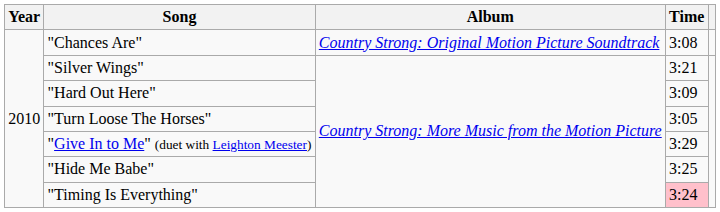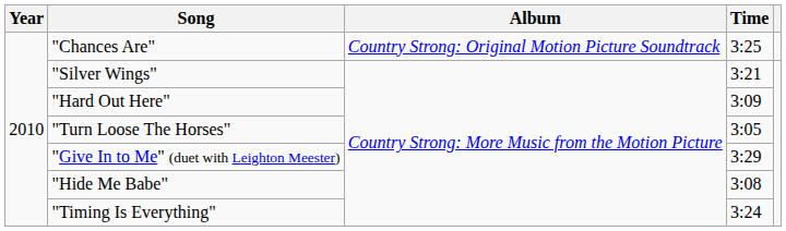"Chances Are" | Time: 3:08 -> 3:25
"Hide Me Babe" | Time: 3:25 -> 3:08
"Timing Is Everything" | Time: pink background -> no background
